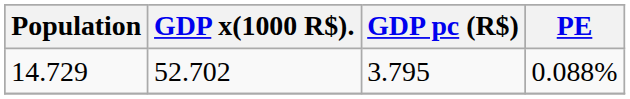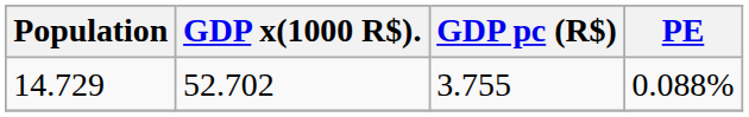14.729 | GDP pc (R$): 3.795 -> 3.755
